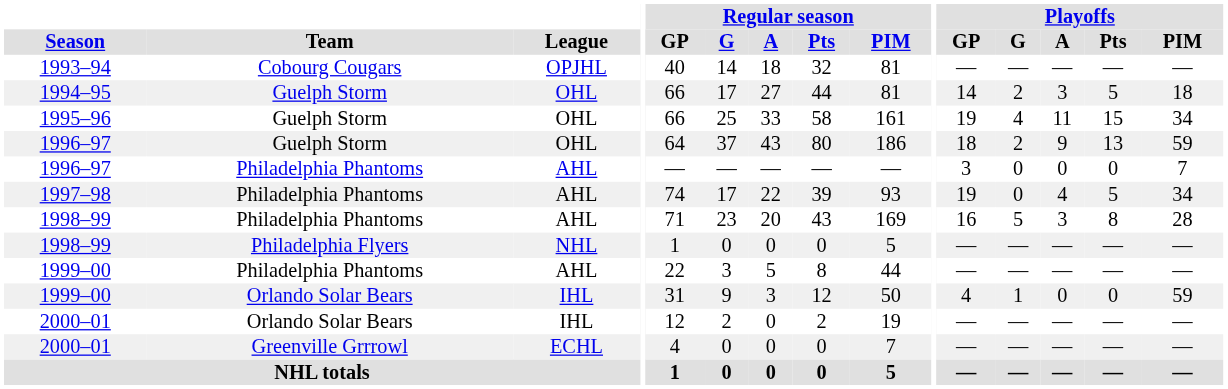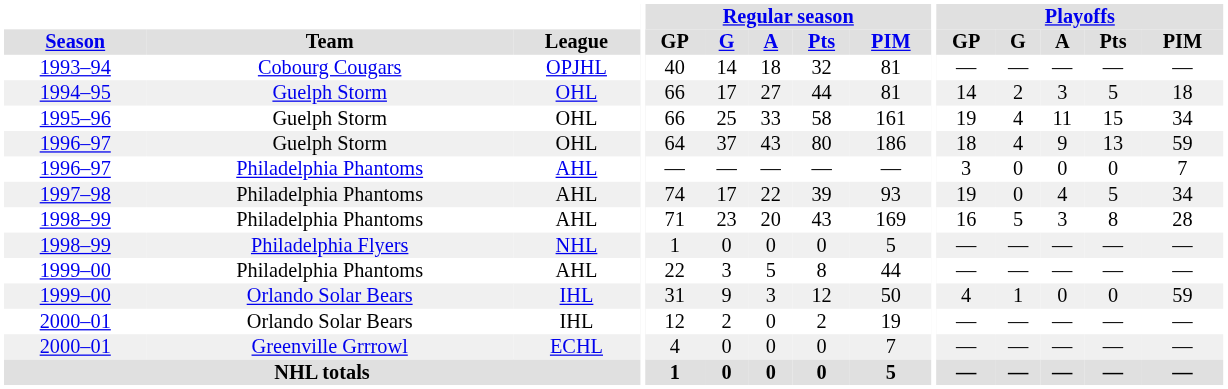1996–97 / Guelph Storm | Playoffs / G: 2 -> 4
